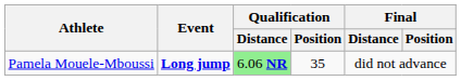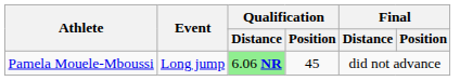Pamela Mouele-Mboussi | Event: bold -> normal
Pamela Mouele-Mboussi | Qualification / Position: 35 -> 45
